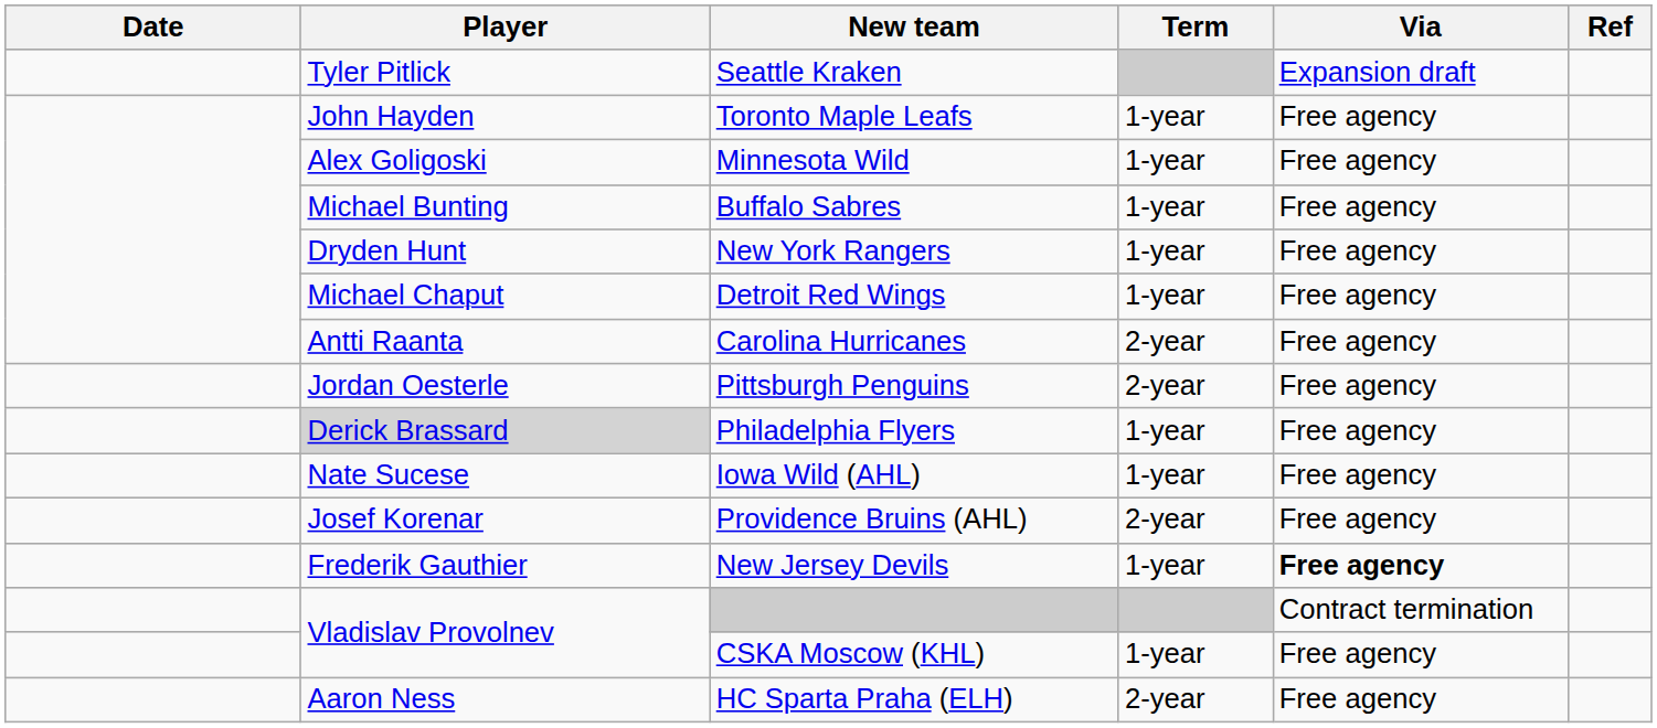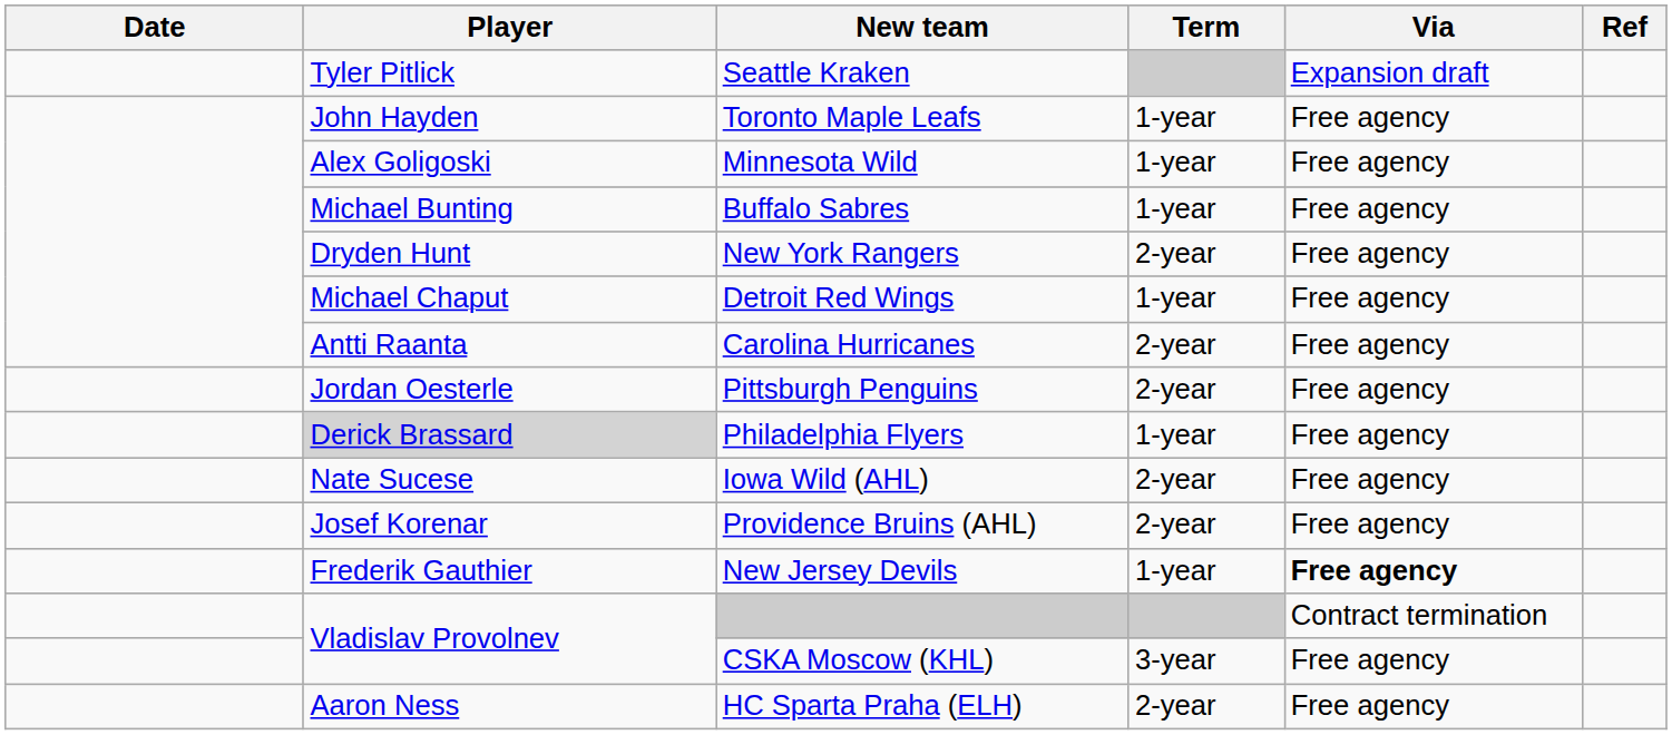New York Rangers | Term: 1-year -> 2-year
Iowa Wild (AHL) | Term: 1-year -> 2-year
CSKA Moscow (KHL) | Term: 1-year -> 3-year
